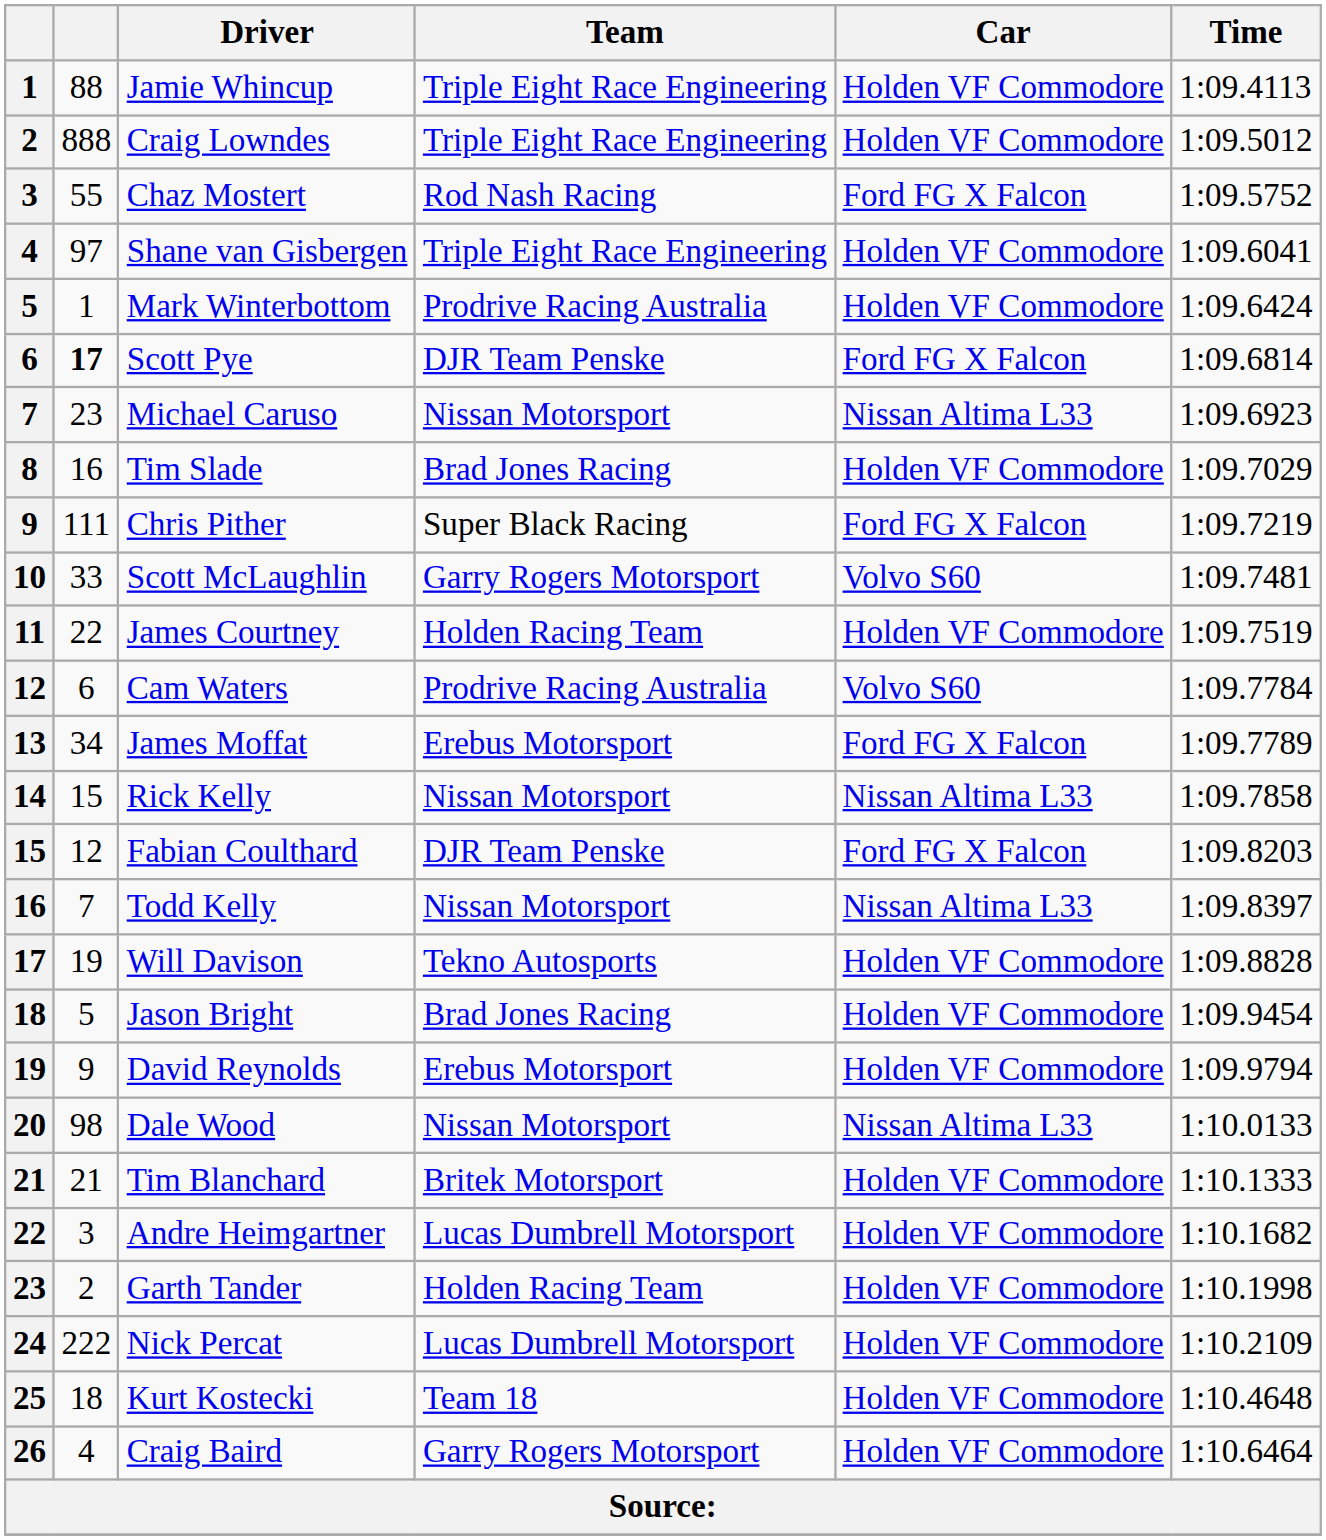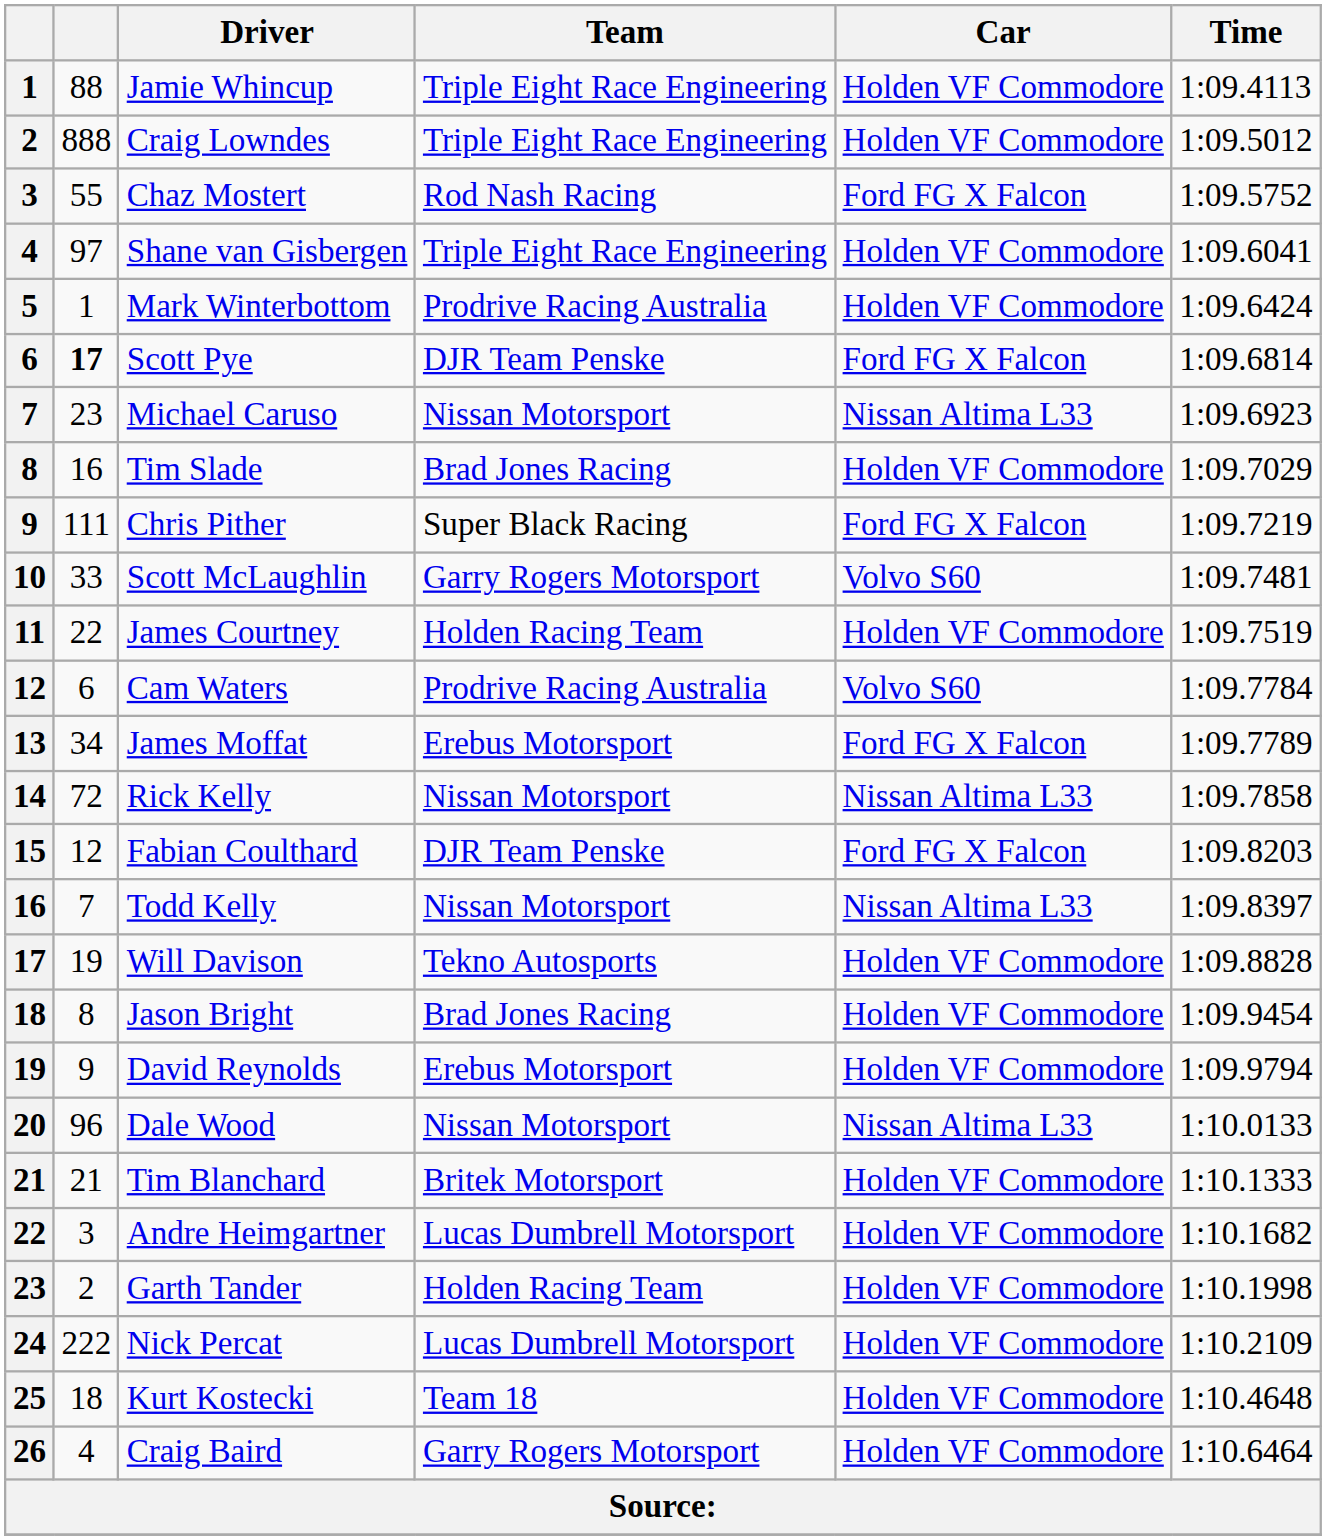Rick Kelly | column 2: 15 -> 72
Jason Bright | column 2: 5 -> 8
Dale Wood | column 2: 98 -> 96
